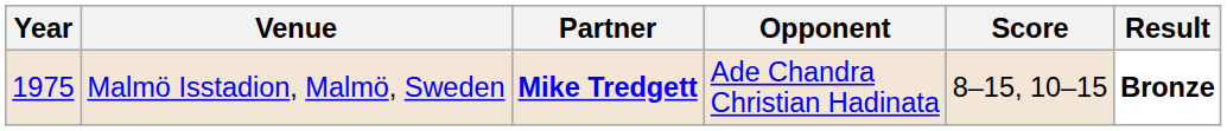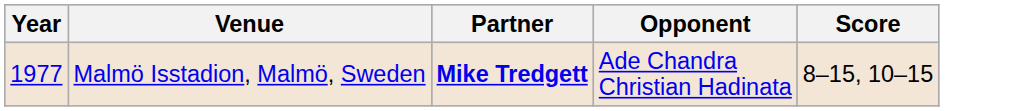- column: Result | Bronze
Malmö Isstadion, Malmö, Sweden | Year: 1975 -> 1977
